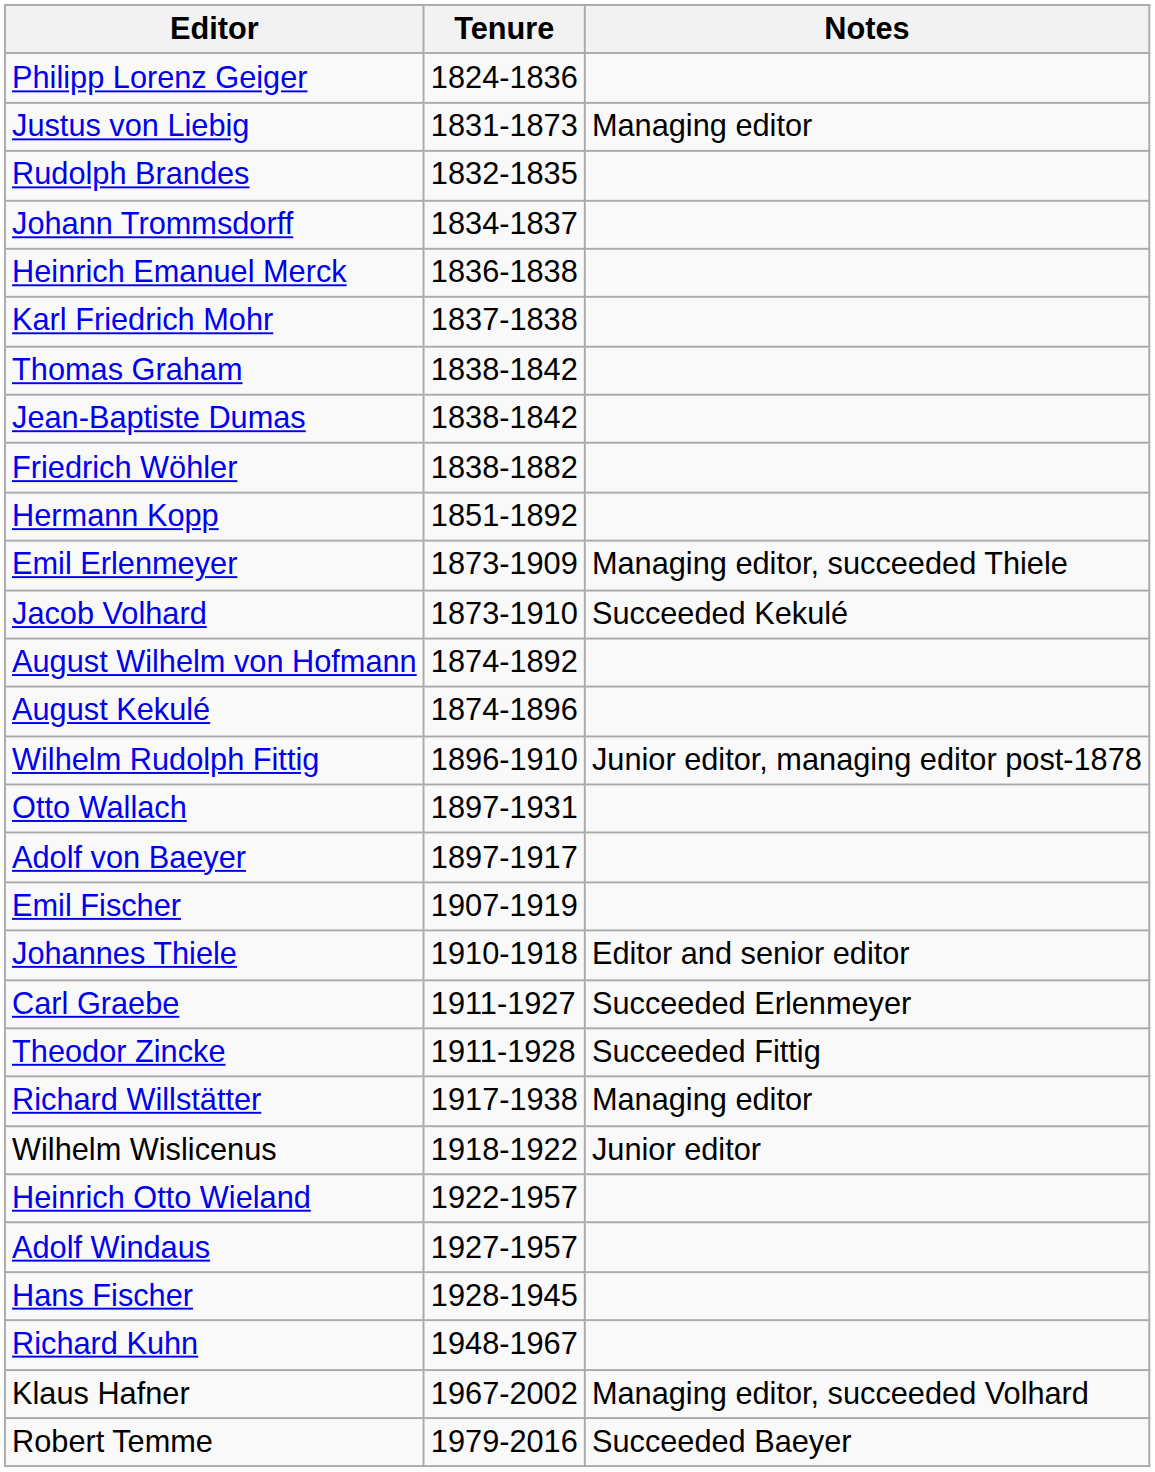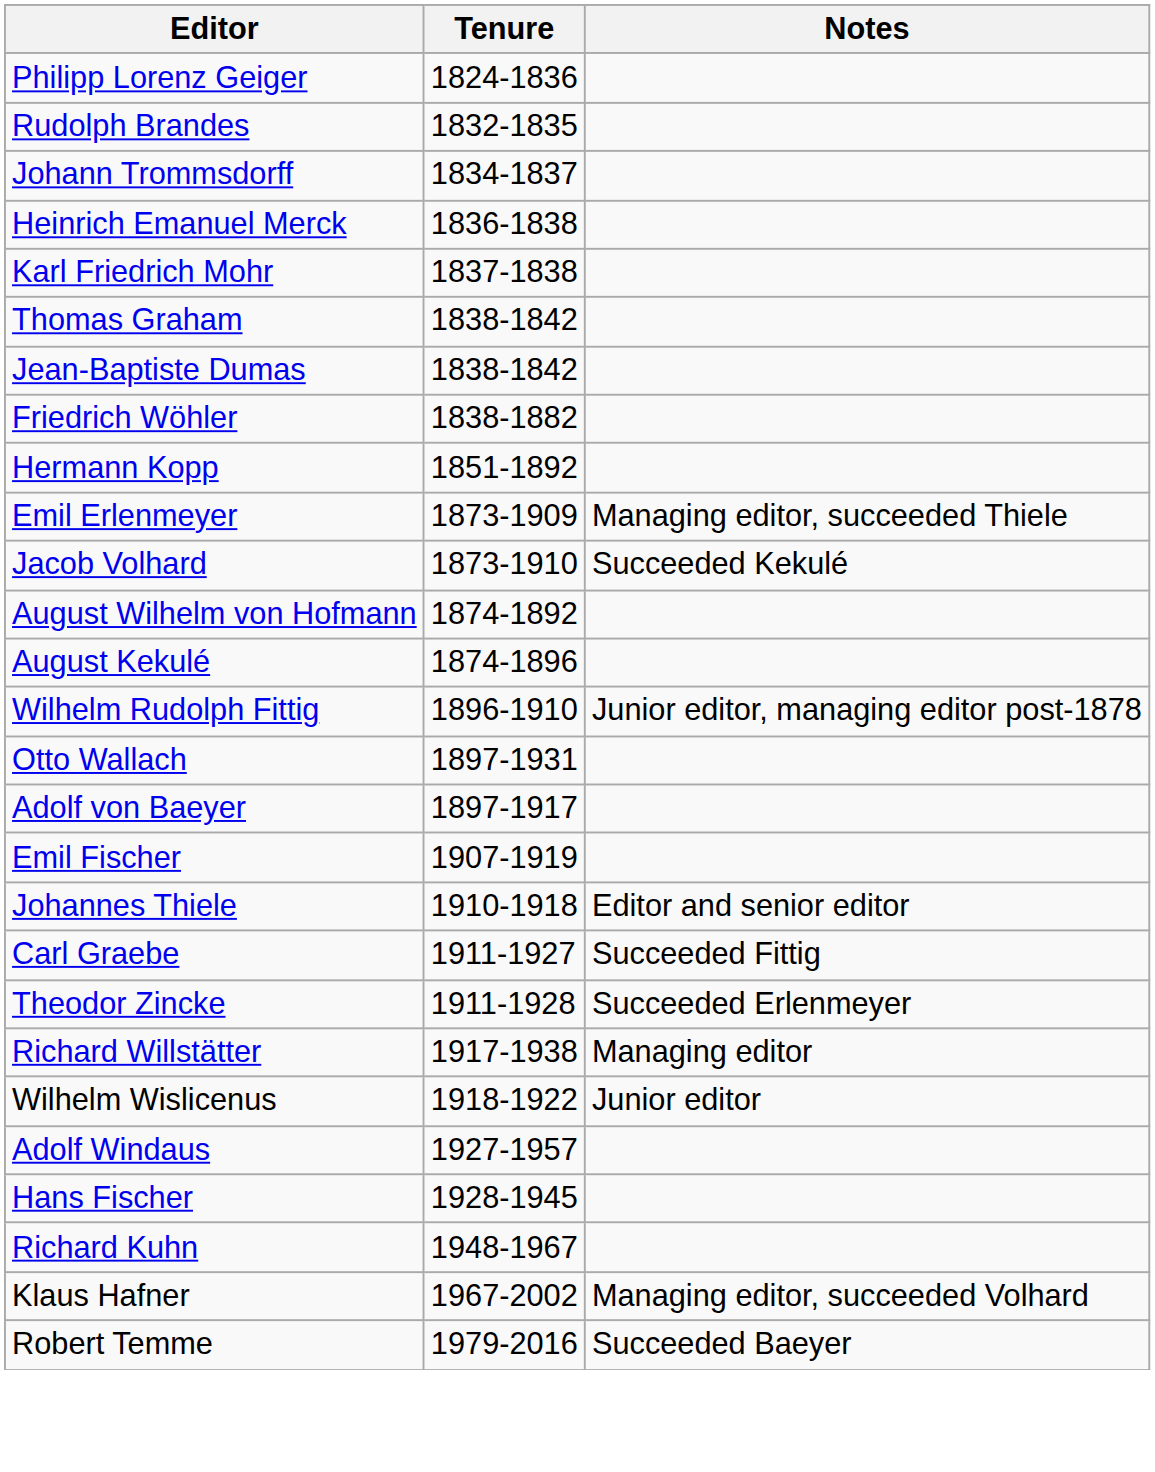- row: Justus von Liebig | 1831-1873 | Managing editor
Carl Graebe | Notes: Succeeded Erlenmeyer -> Succeeded Fittig
Theodor Zincke | Notes: Succeeded Fittig -> Succeeded Erlenmeyer
- row: Heinrich Otto Wieland | 1922-1957
